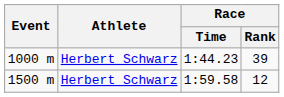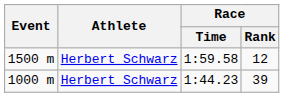rows swapped: 1000 m <-> 1500 m
